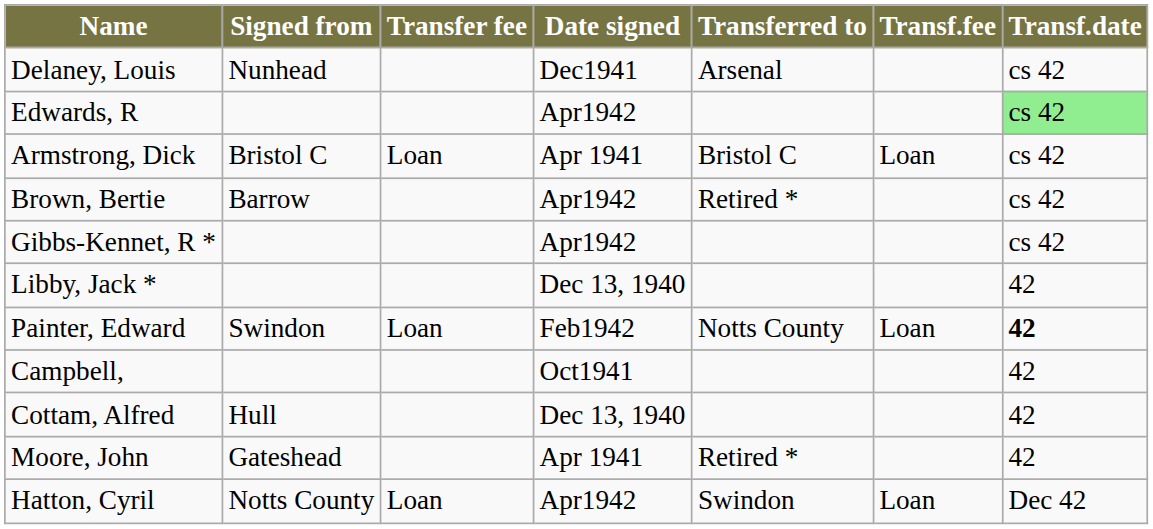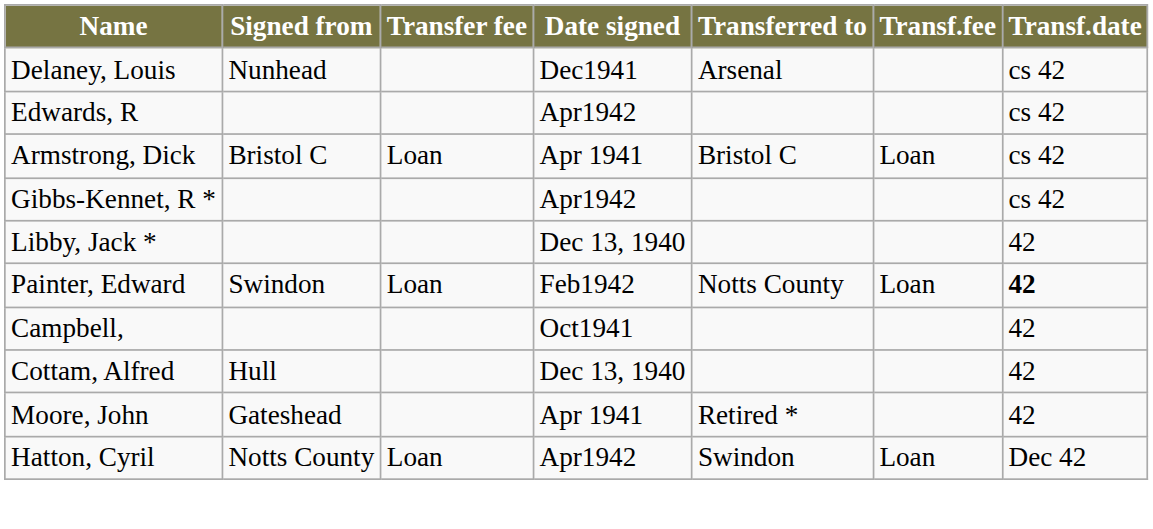Edwards, R | Transf.date: lightgreen background -> no background
- row: Brown, Bertie | Barrow | Apr1942 | Retired * | cs 42
